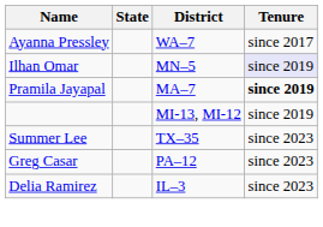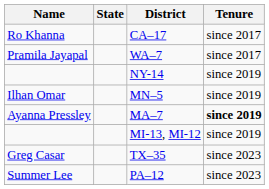+ row: Ro Khanna | CA–17 | since 2017
WA–7 | Name: Ayanna Pressley -> Pramila Jayapal
+ row: NY-14 | since 2019
MN–5 | Tenure: lavender background -> no background
MA–7 | Name: Pramila Jayapal -> Ayanna Pressley
TX–35 | Name: Summer Lee -> Greg Casar
PA–12 | Name: Greg Casar -> Summer Lee
- row: Delia Ramirez | IL–3 | since 2023
